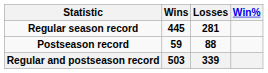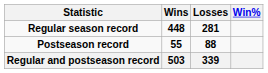Regular season record | Wins: 445 -> 448
Postseason record | Wins: 59 -> 55
